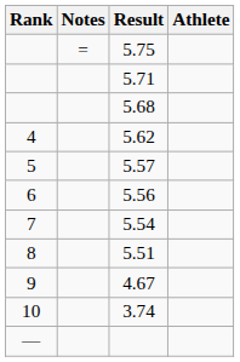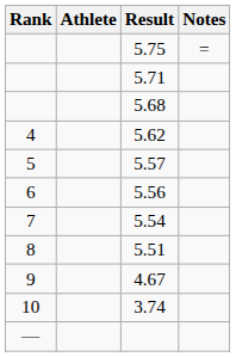columns swapped: Athlete <-> Notes
